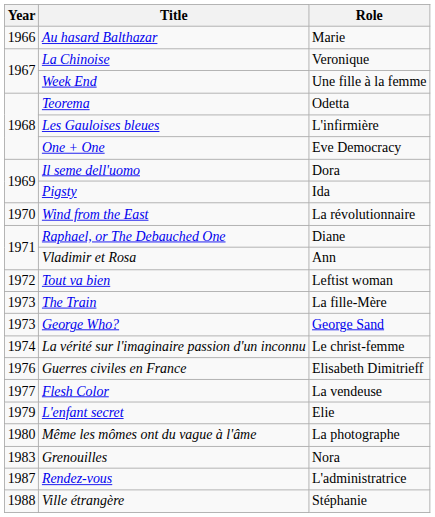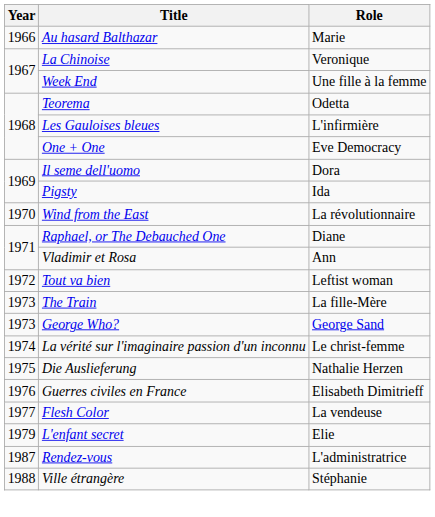+ row: 1975 | Die Auslieferung | Nathalie Herzen
- row: 1980 | Même les mômes ont du vague à l'âme | La photographe
- row: 1983 | Grenouilles | Nora
